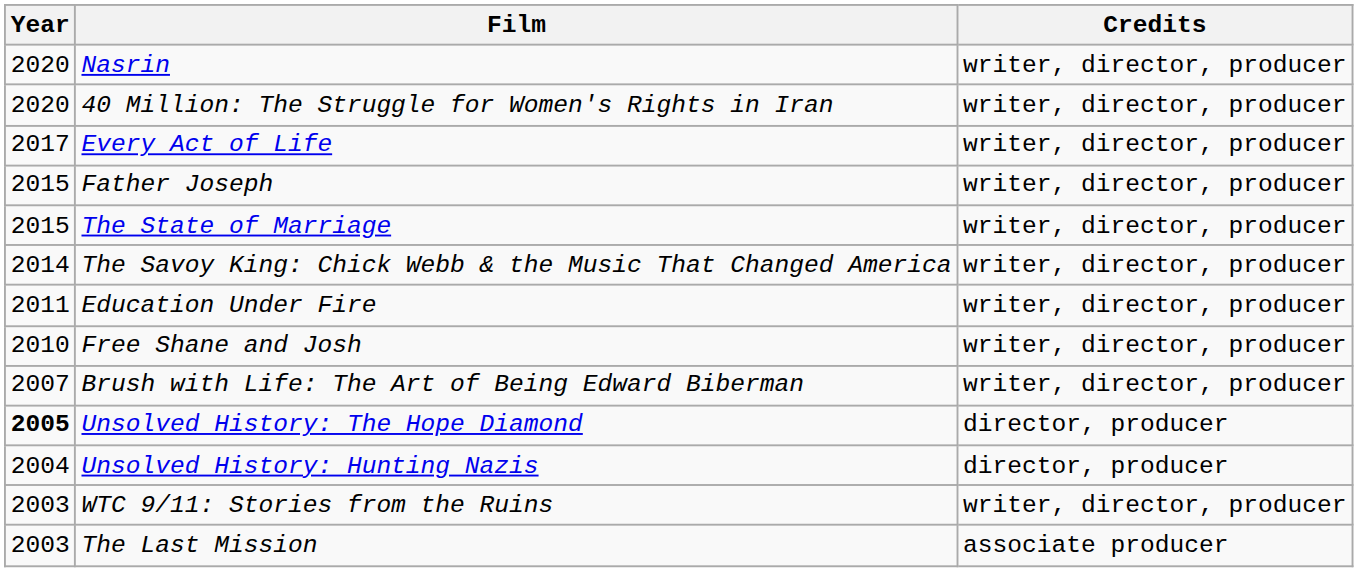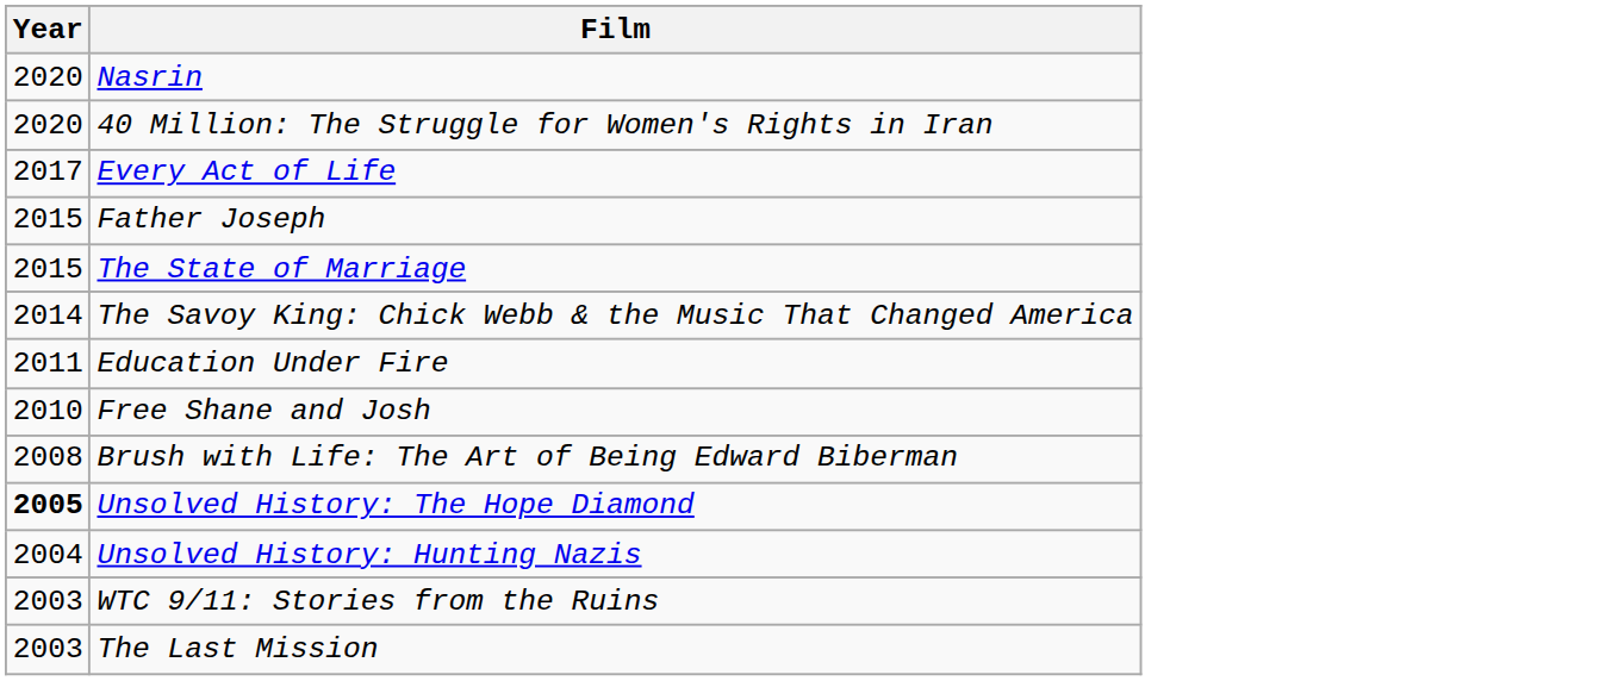- column: Credits | writer, director, producer | writer, director, producer | writer, director, producer | writer, director, producer | writer, director, producer | writer, director, producer | writer, director, producer | writer, director, producer | writer, director, producer | director, producer | director, producer | writer, director, producer | associate producer
Brush with Life: The Art of Being Edward Biberman | Year: 2007 -> 2008
